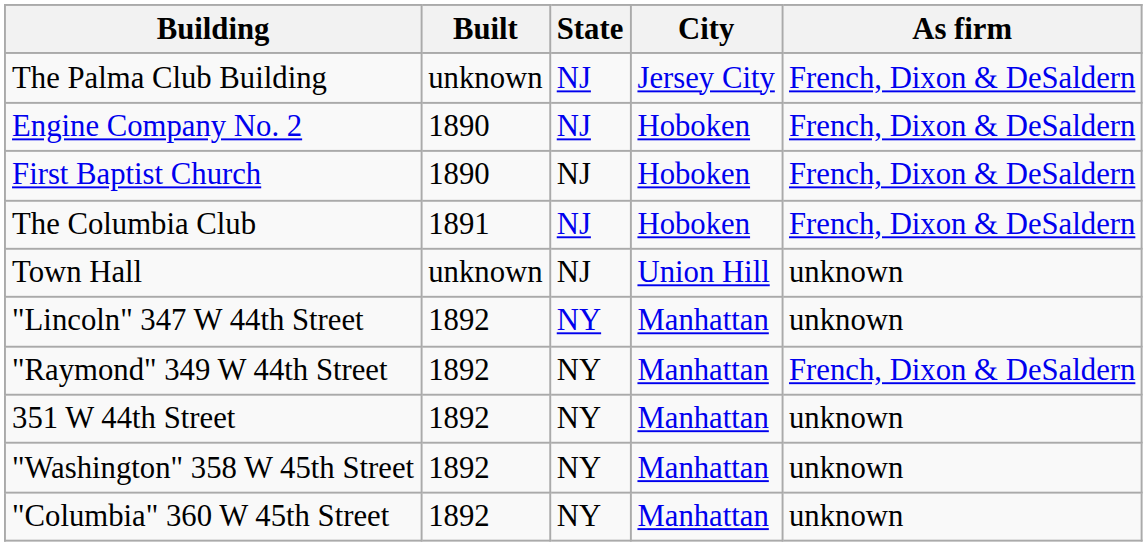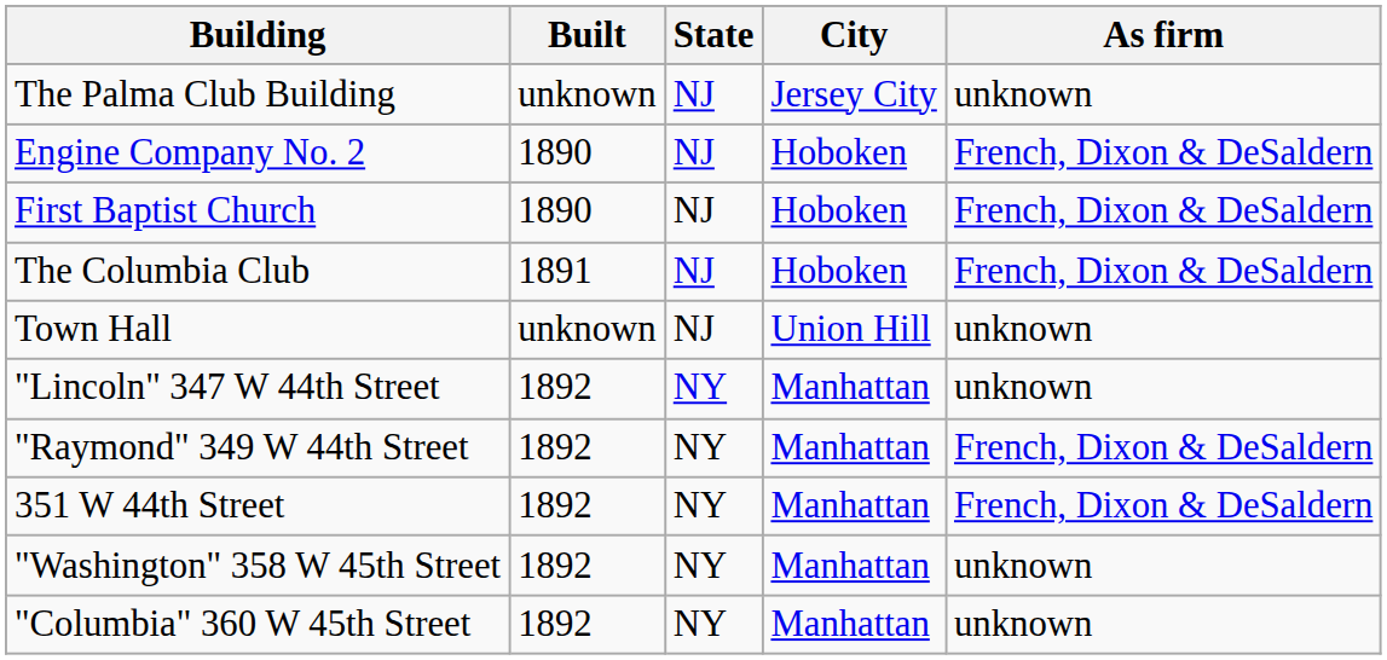The Palma Club Building | As firm: French, Dixon & DeSaldern -> unknown
351 W 44th Street | As firm: unknown -> French, Dixon & DeSaldern
